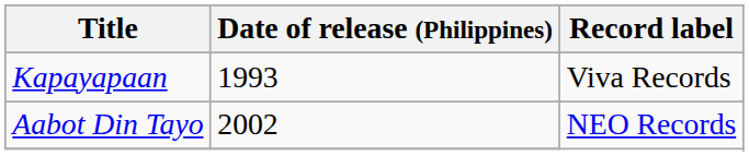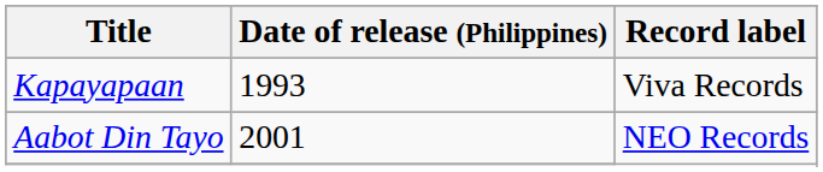Aabot Din Tayo | Date of release (Philippines): 2002 -> 2001
